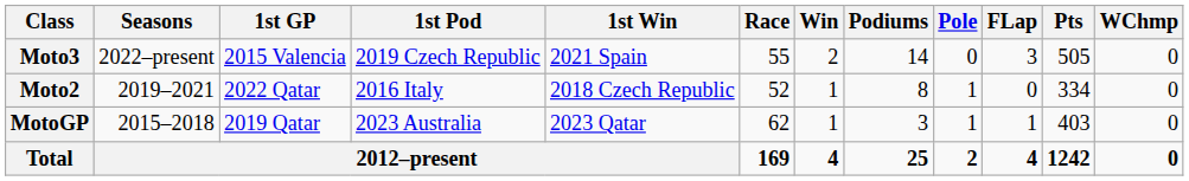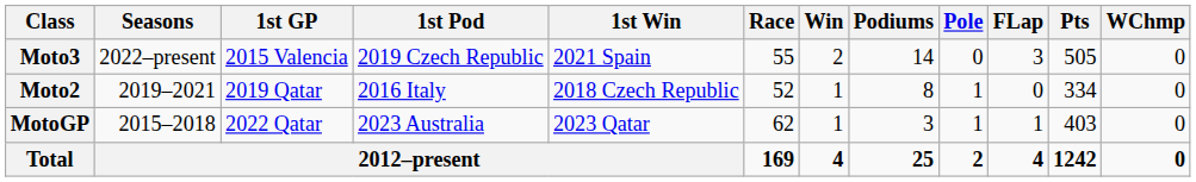Moto2 | 1st GP: 2022 Qatar -> 2019 Qatar
MotoGP | 1st GP: 2019 Qatar -> 2022 Qatar
